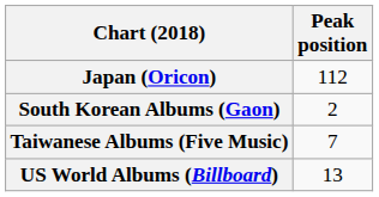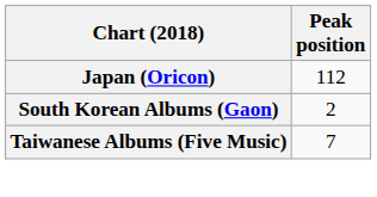- row: US World Albums (Billboard) | 13
